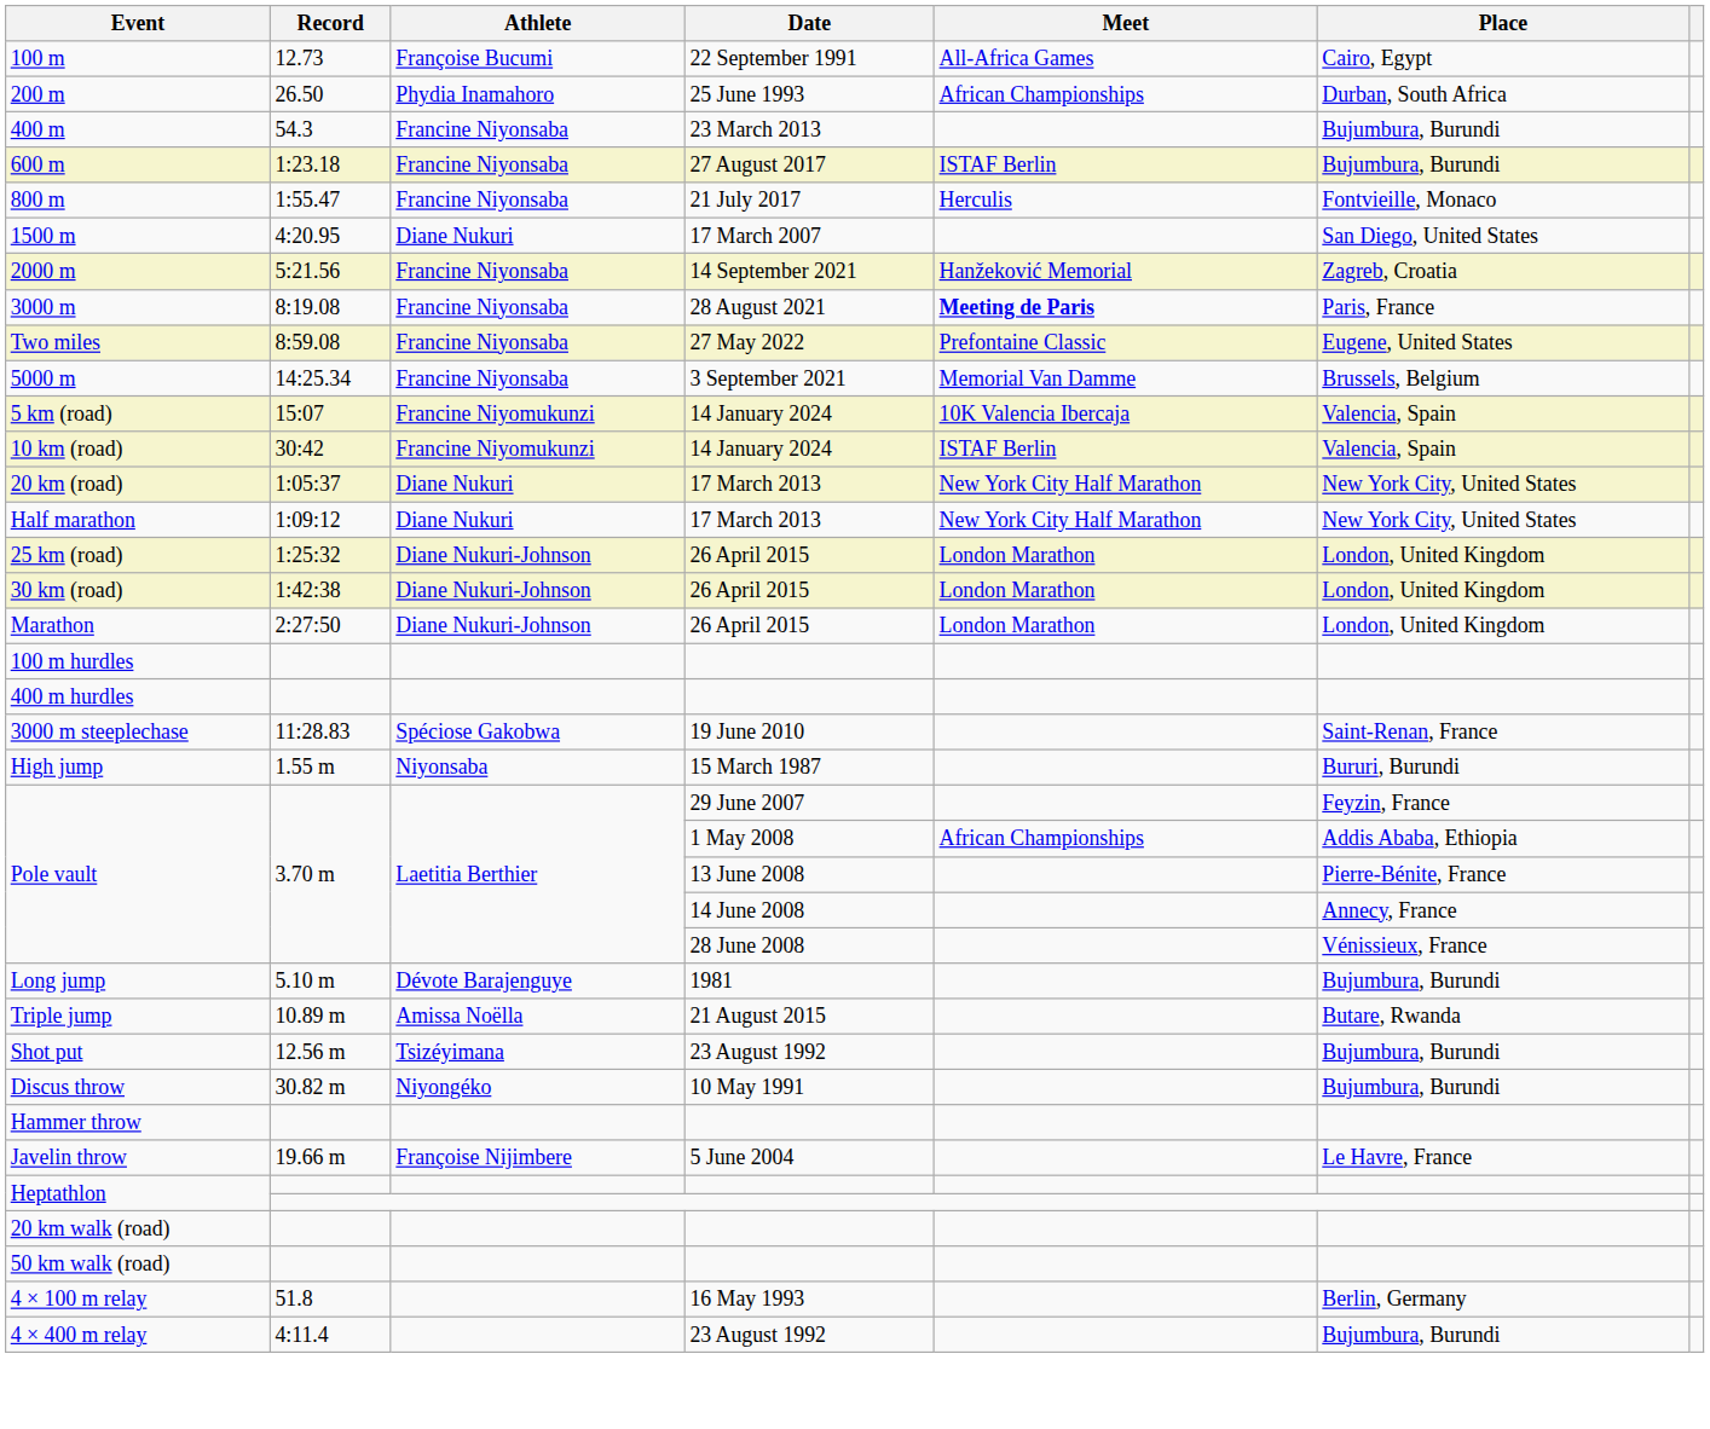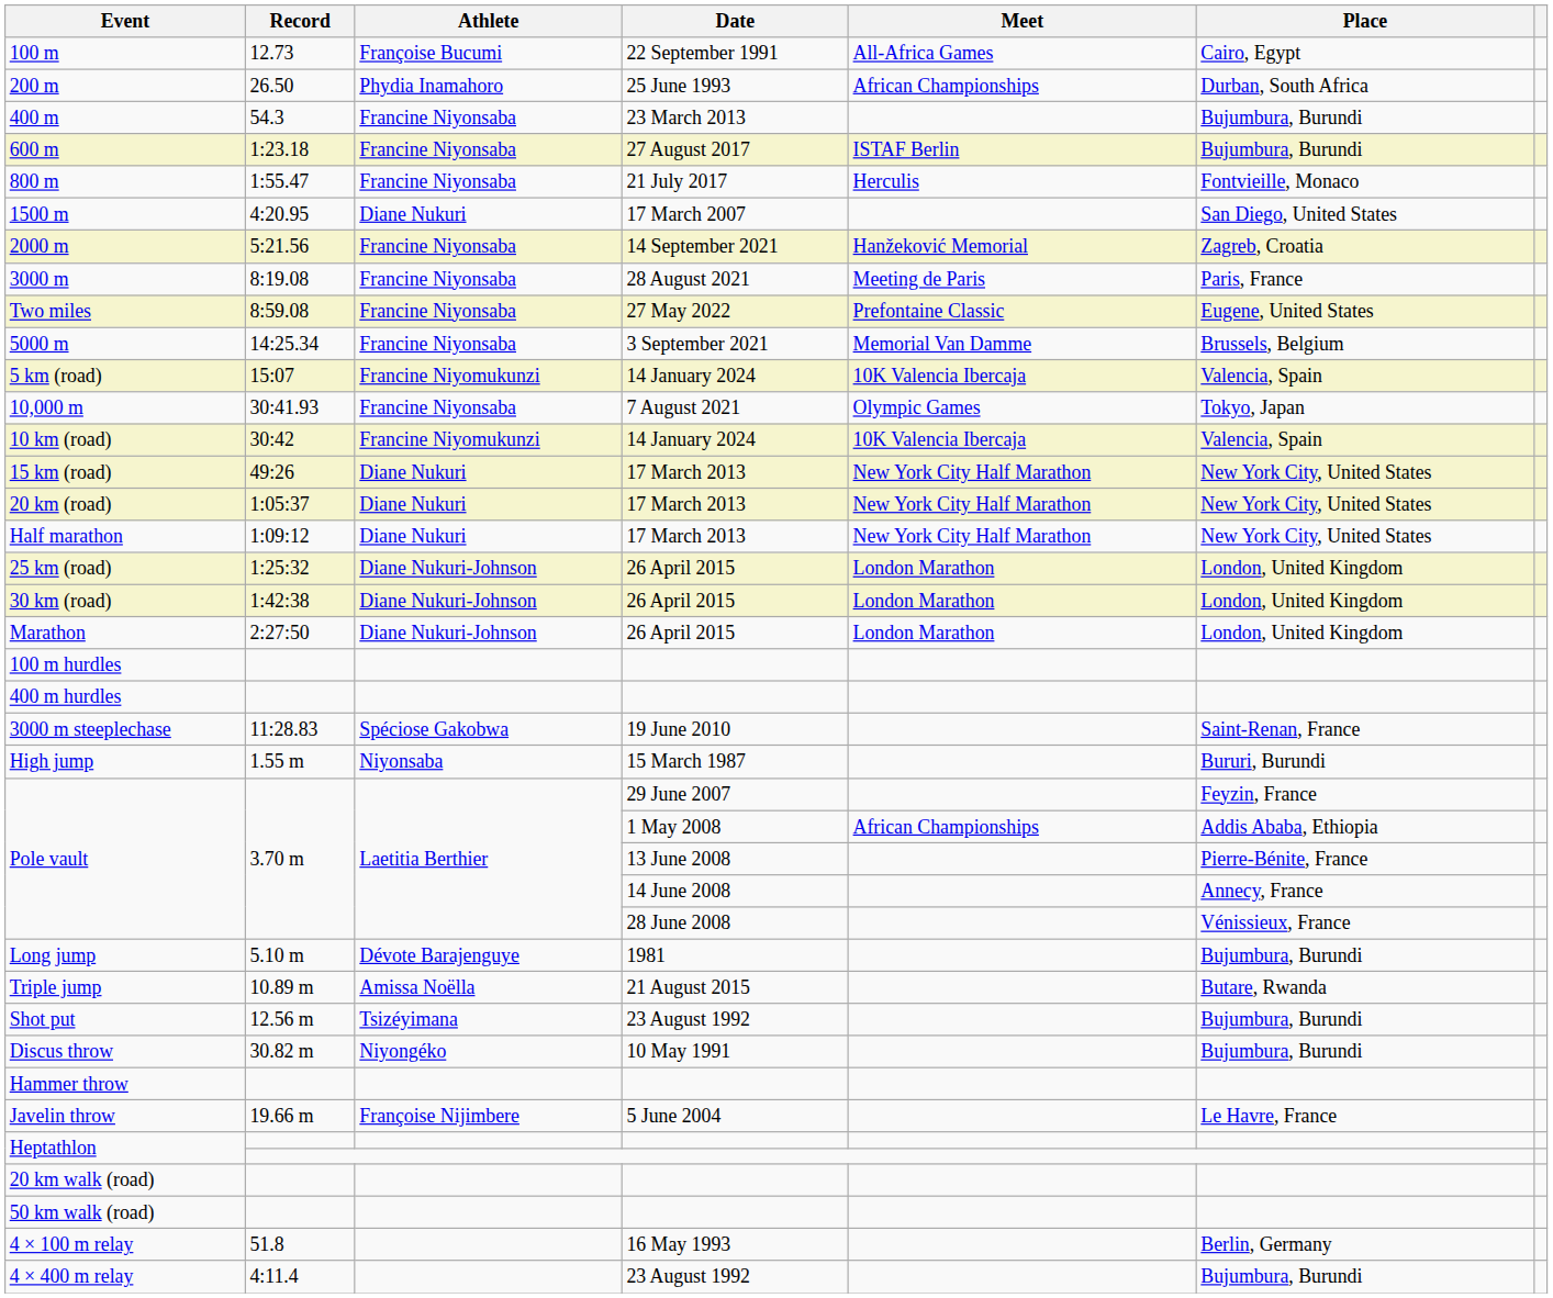3000 m | Meet: bold -> normal
+ row: 10,000 m | 30:41.93 | Francine Niyonsaba | 7 August 2021 | Olympic Games | Tokyo, Japan
10 km (road) | Meet: ISTAF Berlin -> 10K Valencia Ibercaja
+ row: 15 km (road) | 49:26 | Diane Nukuri | 17 March 2013 | New York City Half Marathon | New York City, United States
